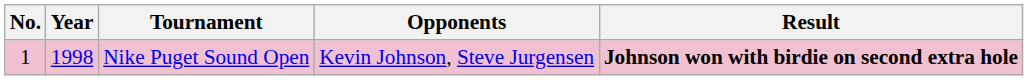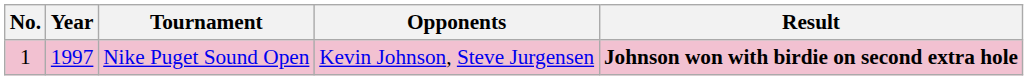Nike Puget Sound Open | Year: 1998 -> 1997
